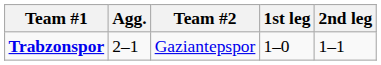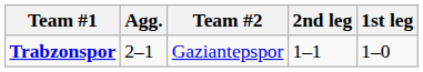columns swapped: 1st leg <-> 2nd leg
